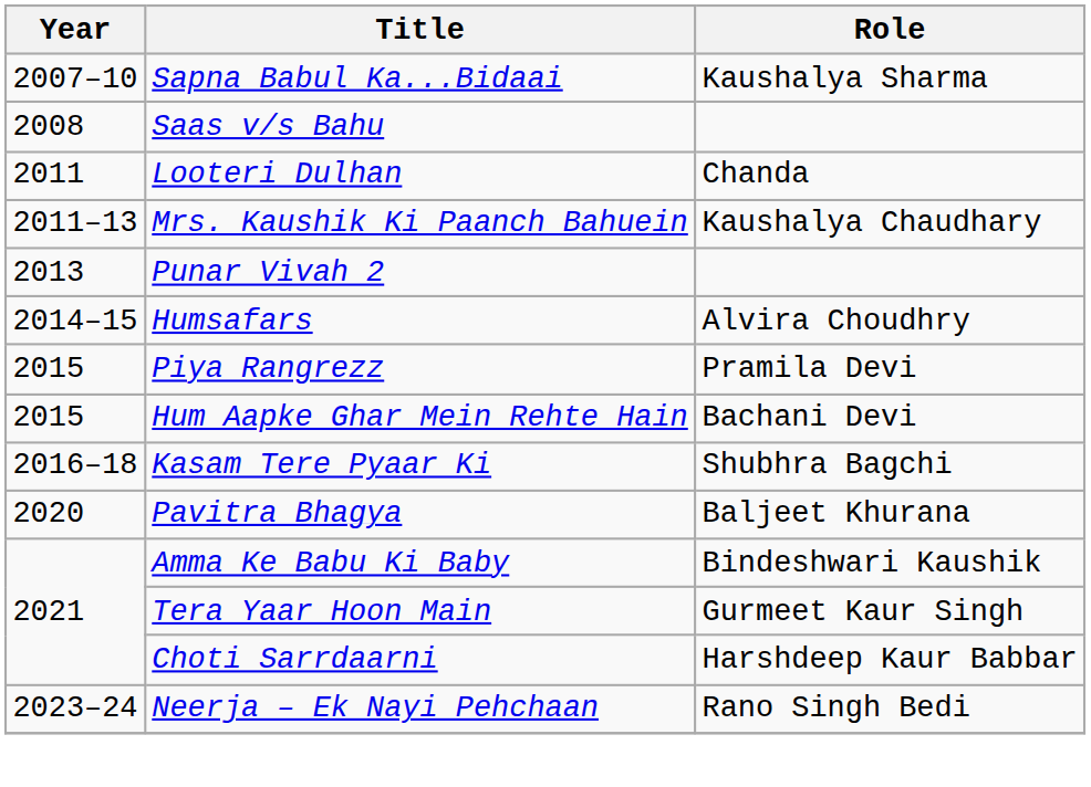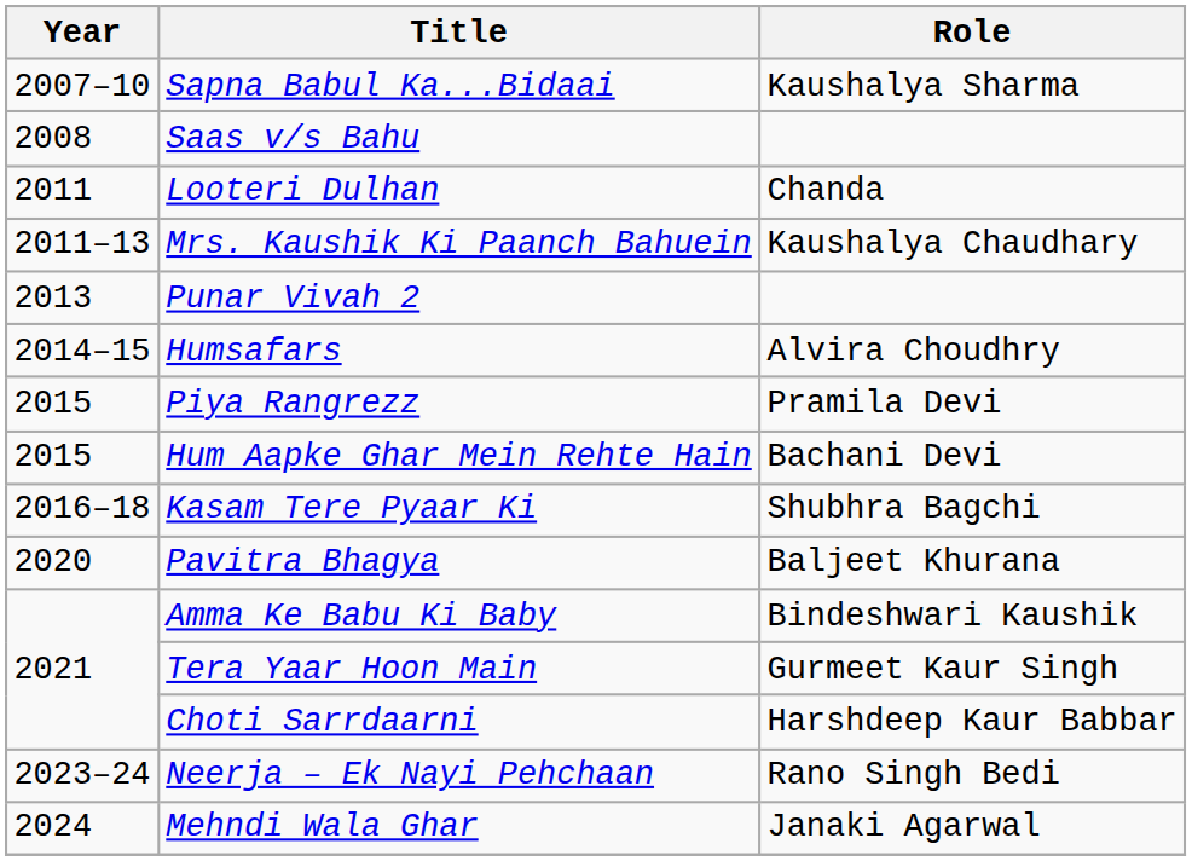+ row: 2024 | Mehndi Wala Ghar | Janaki Agarwal
